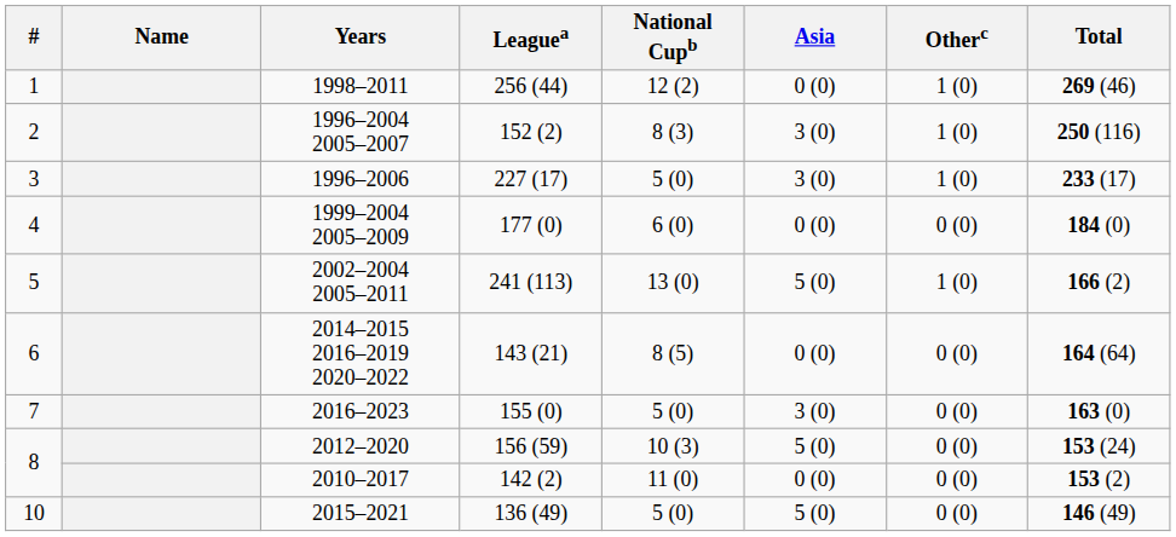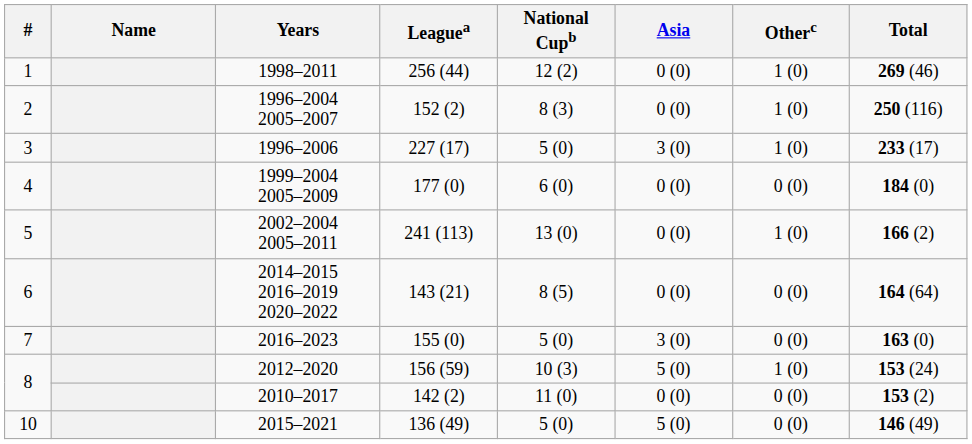1996–2004 2005–2007 | Asia: 3 (0) -> 0 (0)
2002–2004 2005–2011 | Asia: 5 (0) -> 0 (0)
2012–2020 | Otherc: 0 (0) -> 1 (0)
